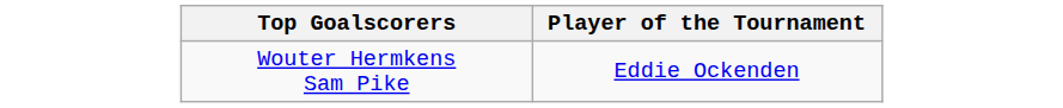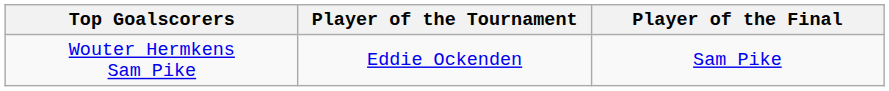+ column: Player of the Final | Sam Pike
